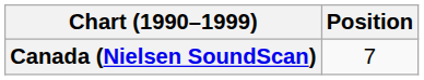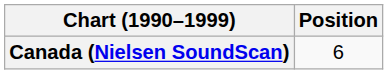Canada (Nielsen SoundScan) | Position: 7 -> 6
